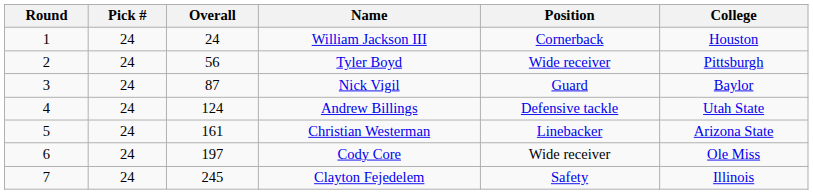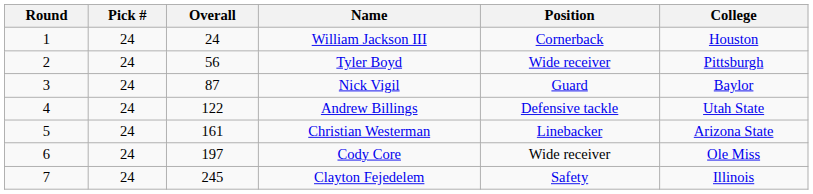Andrew Billings | Overall: 124 -> 122
